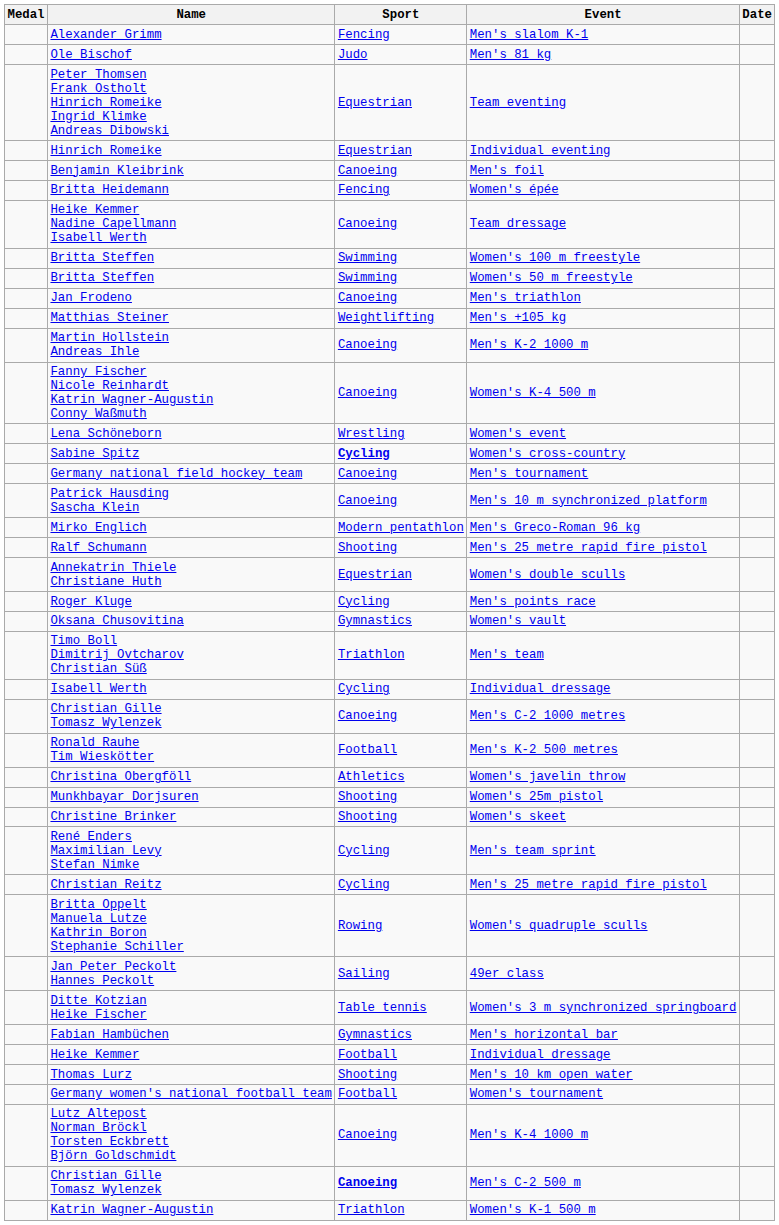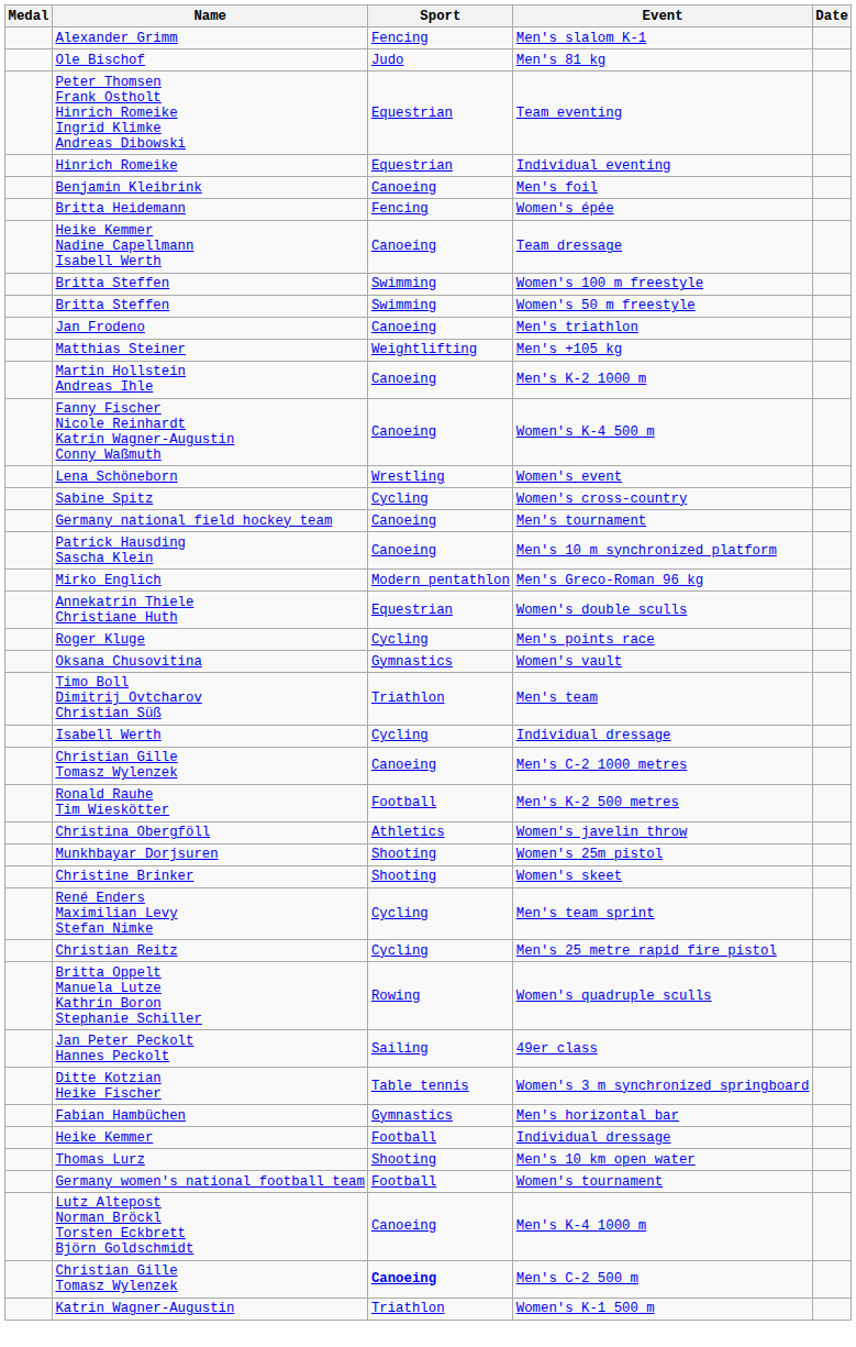Sabine Spitz | Sport: bold -> normal
- row: Ralf Schumann | Shooting | Men's 25 metre rapid fire pistol
